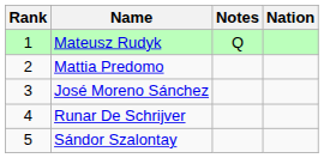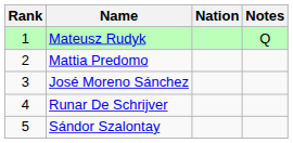columns swapped: Nation <-> Notes
